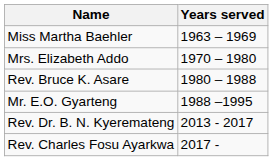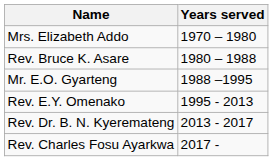- row: Miss Martha Baehler | 1963 – 1969
+ row: Rev. E.Y. Omenako | 1995 - 2013
